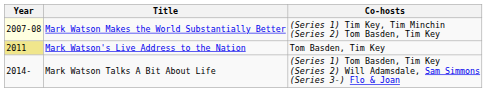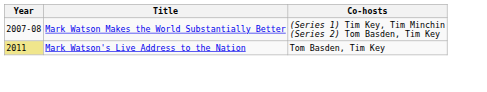Mark Watson Makes the World Substantially Better | Year: lightyellow background -> no background
- row: 2014- | Mark Watson Talks A Bit About Life | (Series 1) Tom Basden, Tim Key (Series 2) Will Adamsdale, Sam Simmons (Series 3-) Flo & Joan
